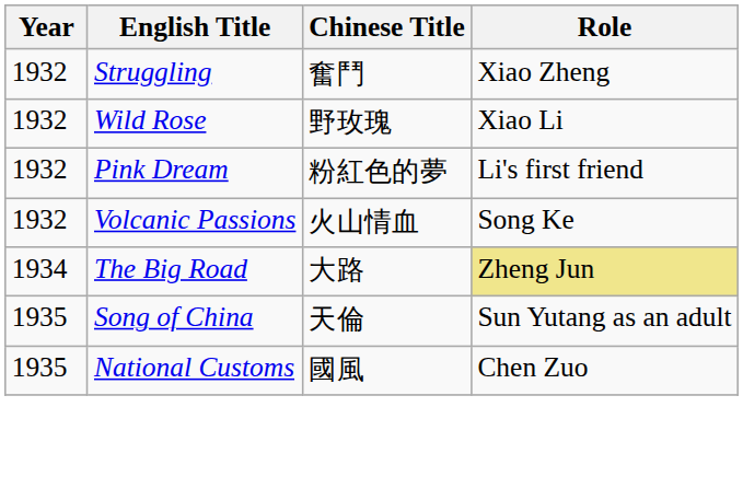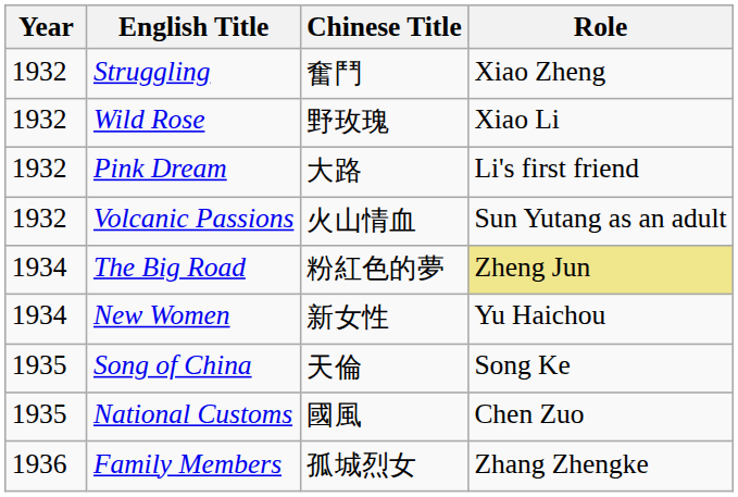Pink Dream | Chinese Title: 粉紅色的夢 -> 大路
Volcanic Passions | Role: Song Ke -> Sun Yutang as an adult
The Big Road | Chinese Title: 大路 -> 粉紅色的夢
+ row: 1934 | New Women | 新女性 | Yu Haichou
Song of China | Role: Sun Yutang as an adult -> Song Ke
+ row: 1936 | Family Members | 孤城烈女 | Zhang Zhengke
